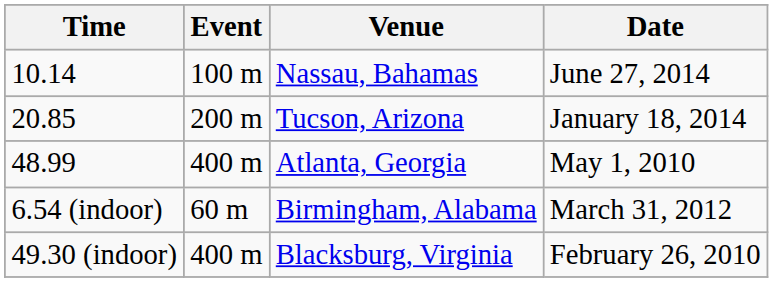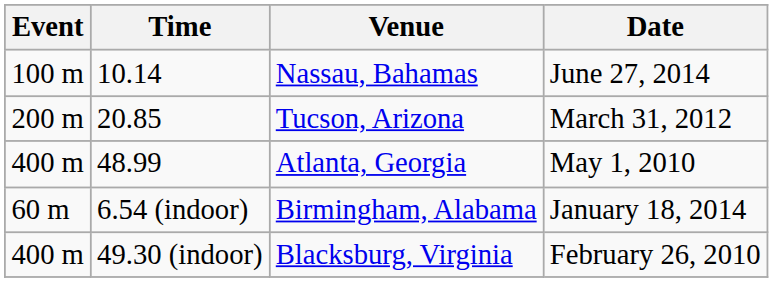columns swapped: Event <-> Time
Tucson, Arizona | Date: January 18, 2014 -> March 31, 2012
Birmingham, Alabama | Date: March 31, 2012 -> January 18, 2014
